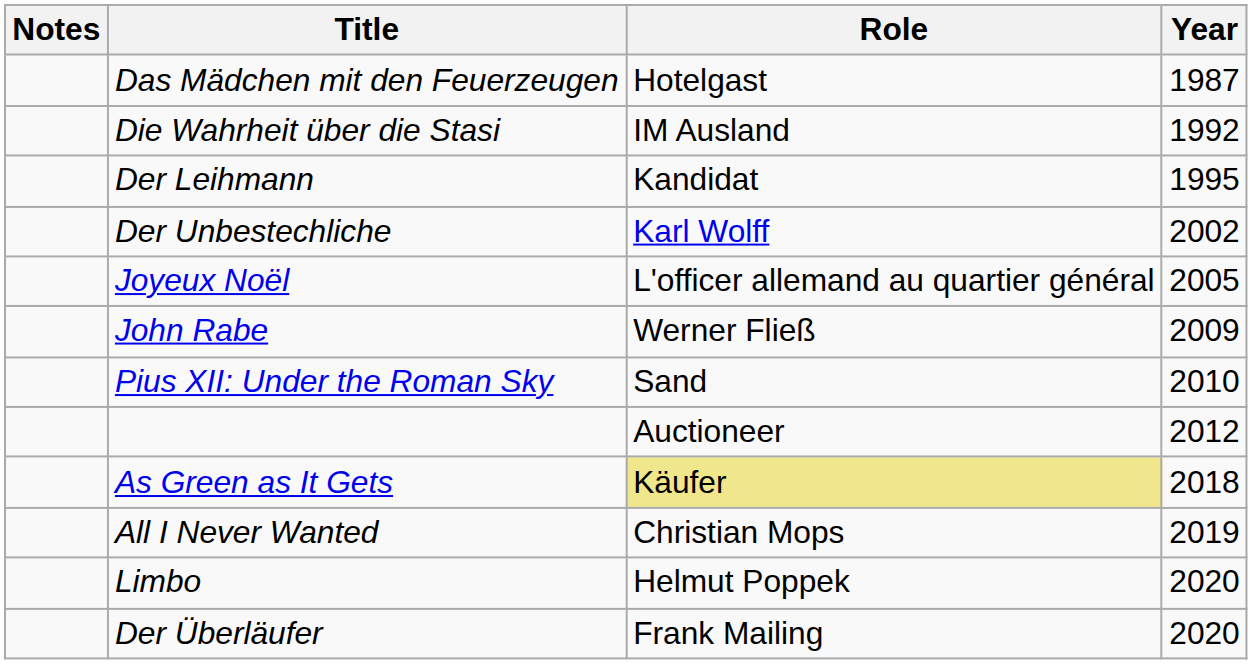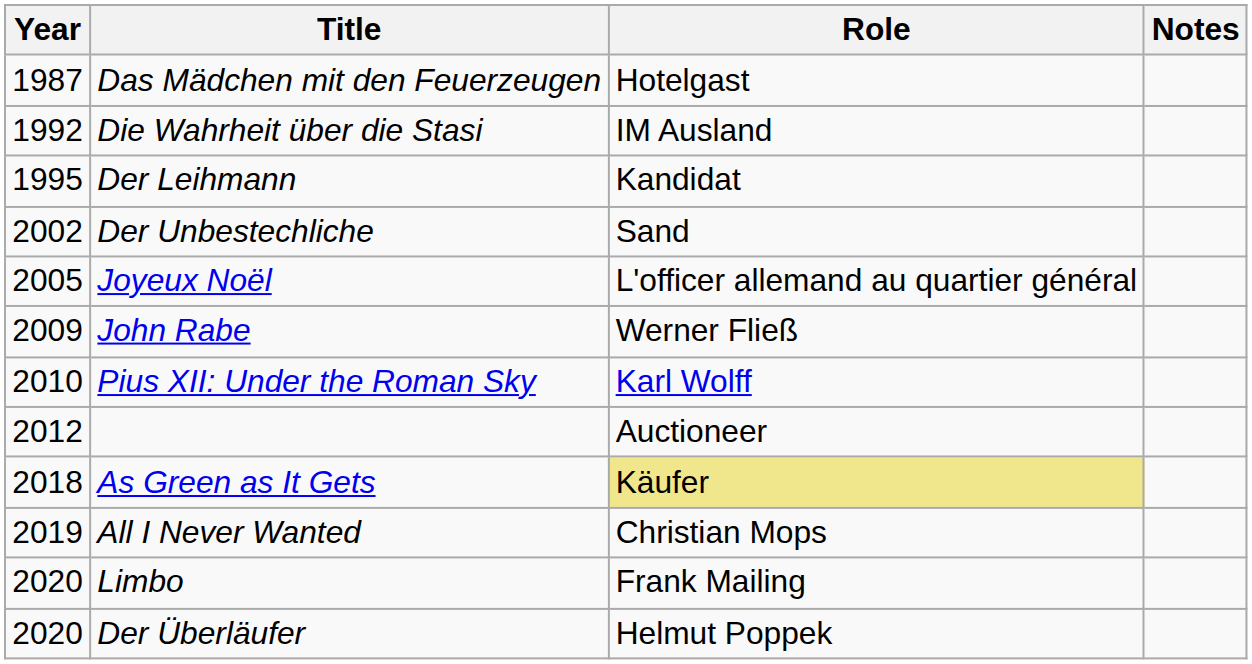columns swapped: Year <-> Notes
Der Unbestechliche | Role: Karl Wolff -> Sand
Pius XII: Under the Roman Sky | Role: Sand -> Karl Wolff
Limbo | Role: Helmut Poppek -> Frank Mailing
Der Überläufer | Role: Frank Mailing -> Helmut Poppek
